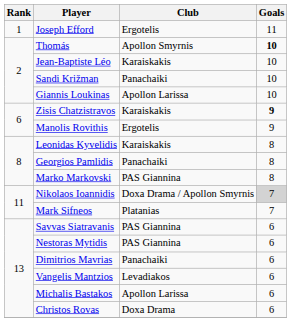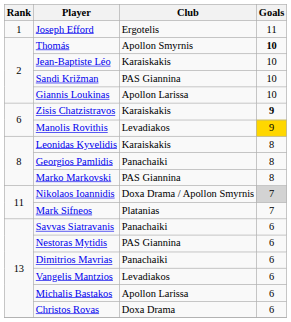Sandi Križman | Club: Panachaiki -> PAS Giannina
Manolis Rovithis | Club: Ergotelis -> Levadiakos
Manolis Rovithis | Goals: no background -> gold background
Savvas Siatravanis | Club: PAS Giannina -> Panachaiki
